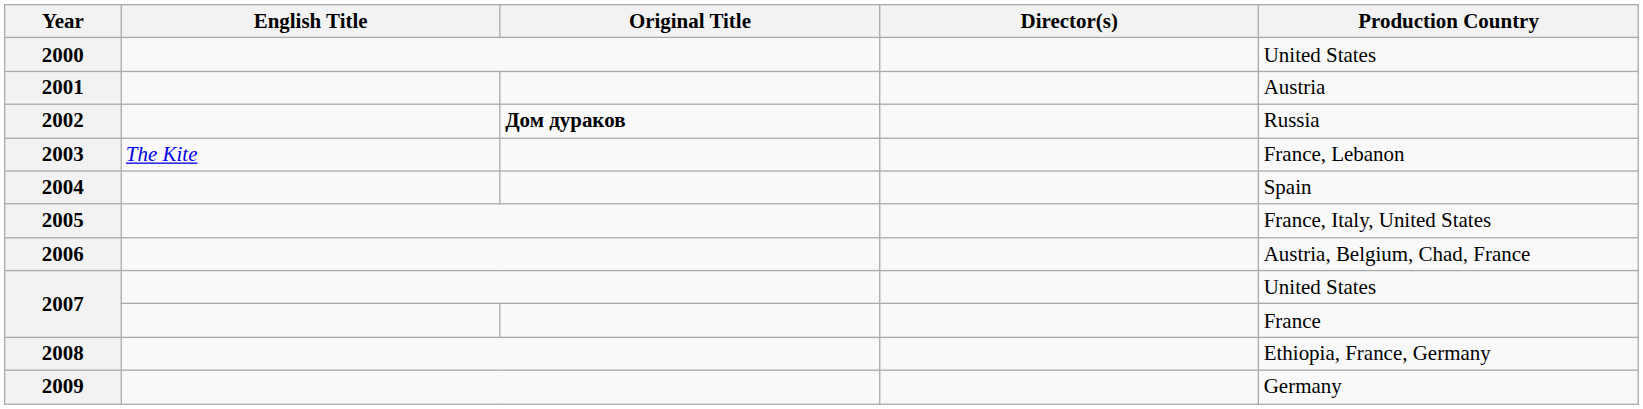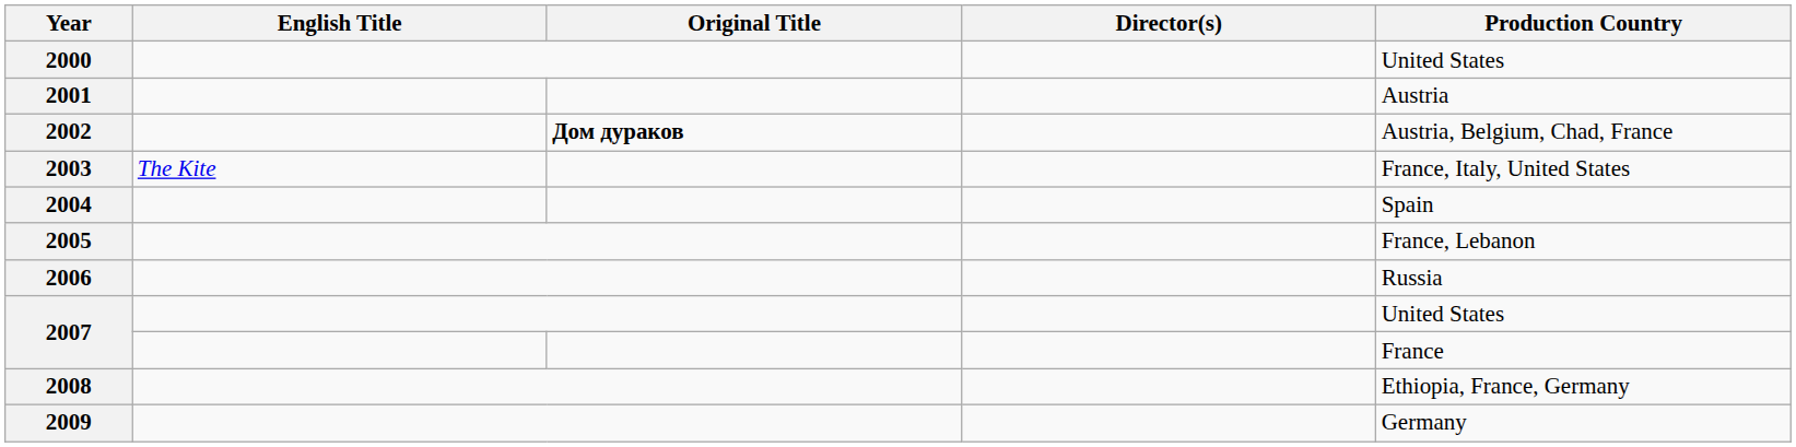2002 | Production Country: Russia -> Austria, Belgium, Chad, France
2003 | Production Country: France, Lebanon -> France, Italy, United States
2005 | Production Country: France, Italy, United States -> France, Lebanon
2006 | Production Country: Austria, Belgium, Chad, France -> Russia
